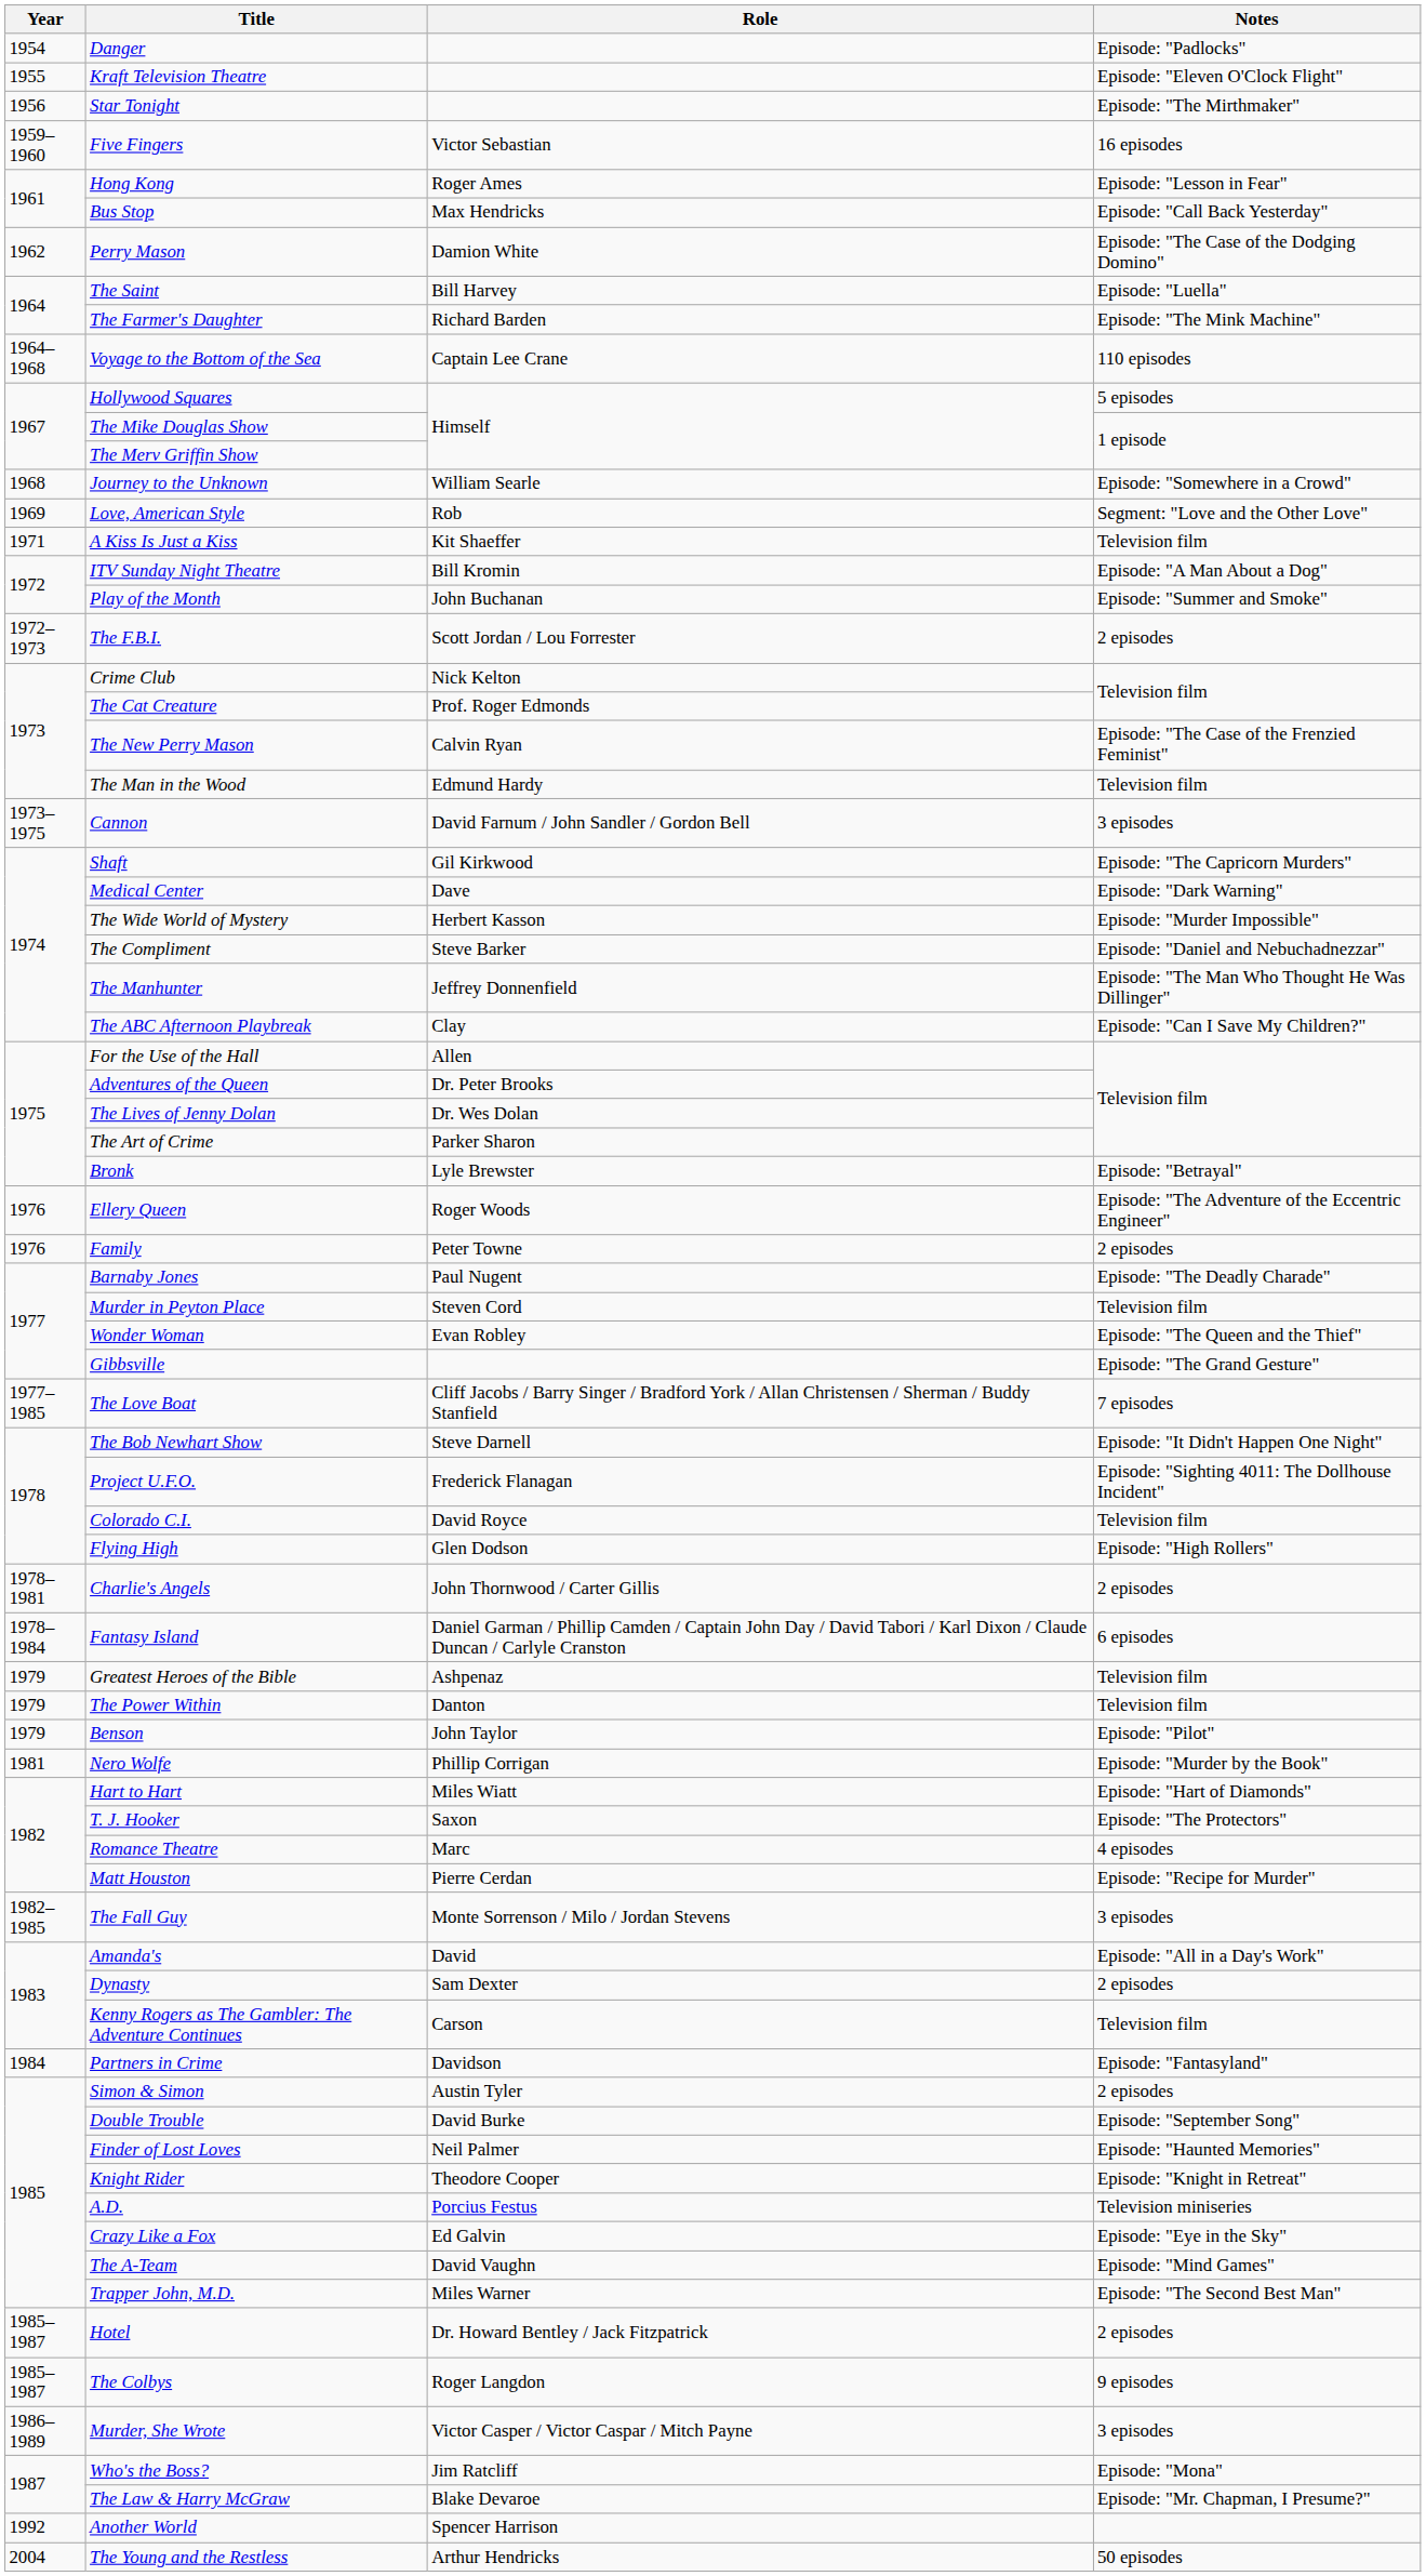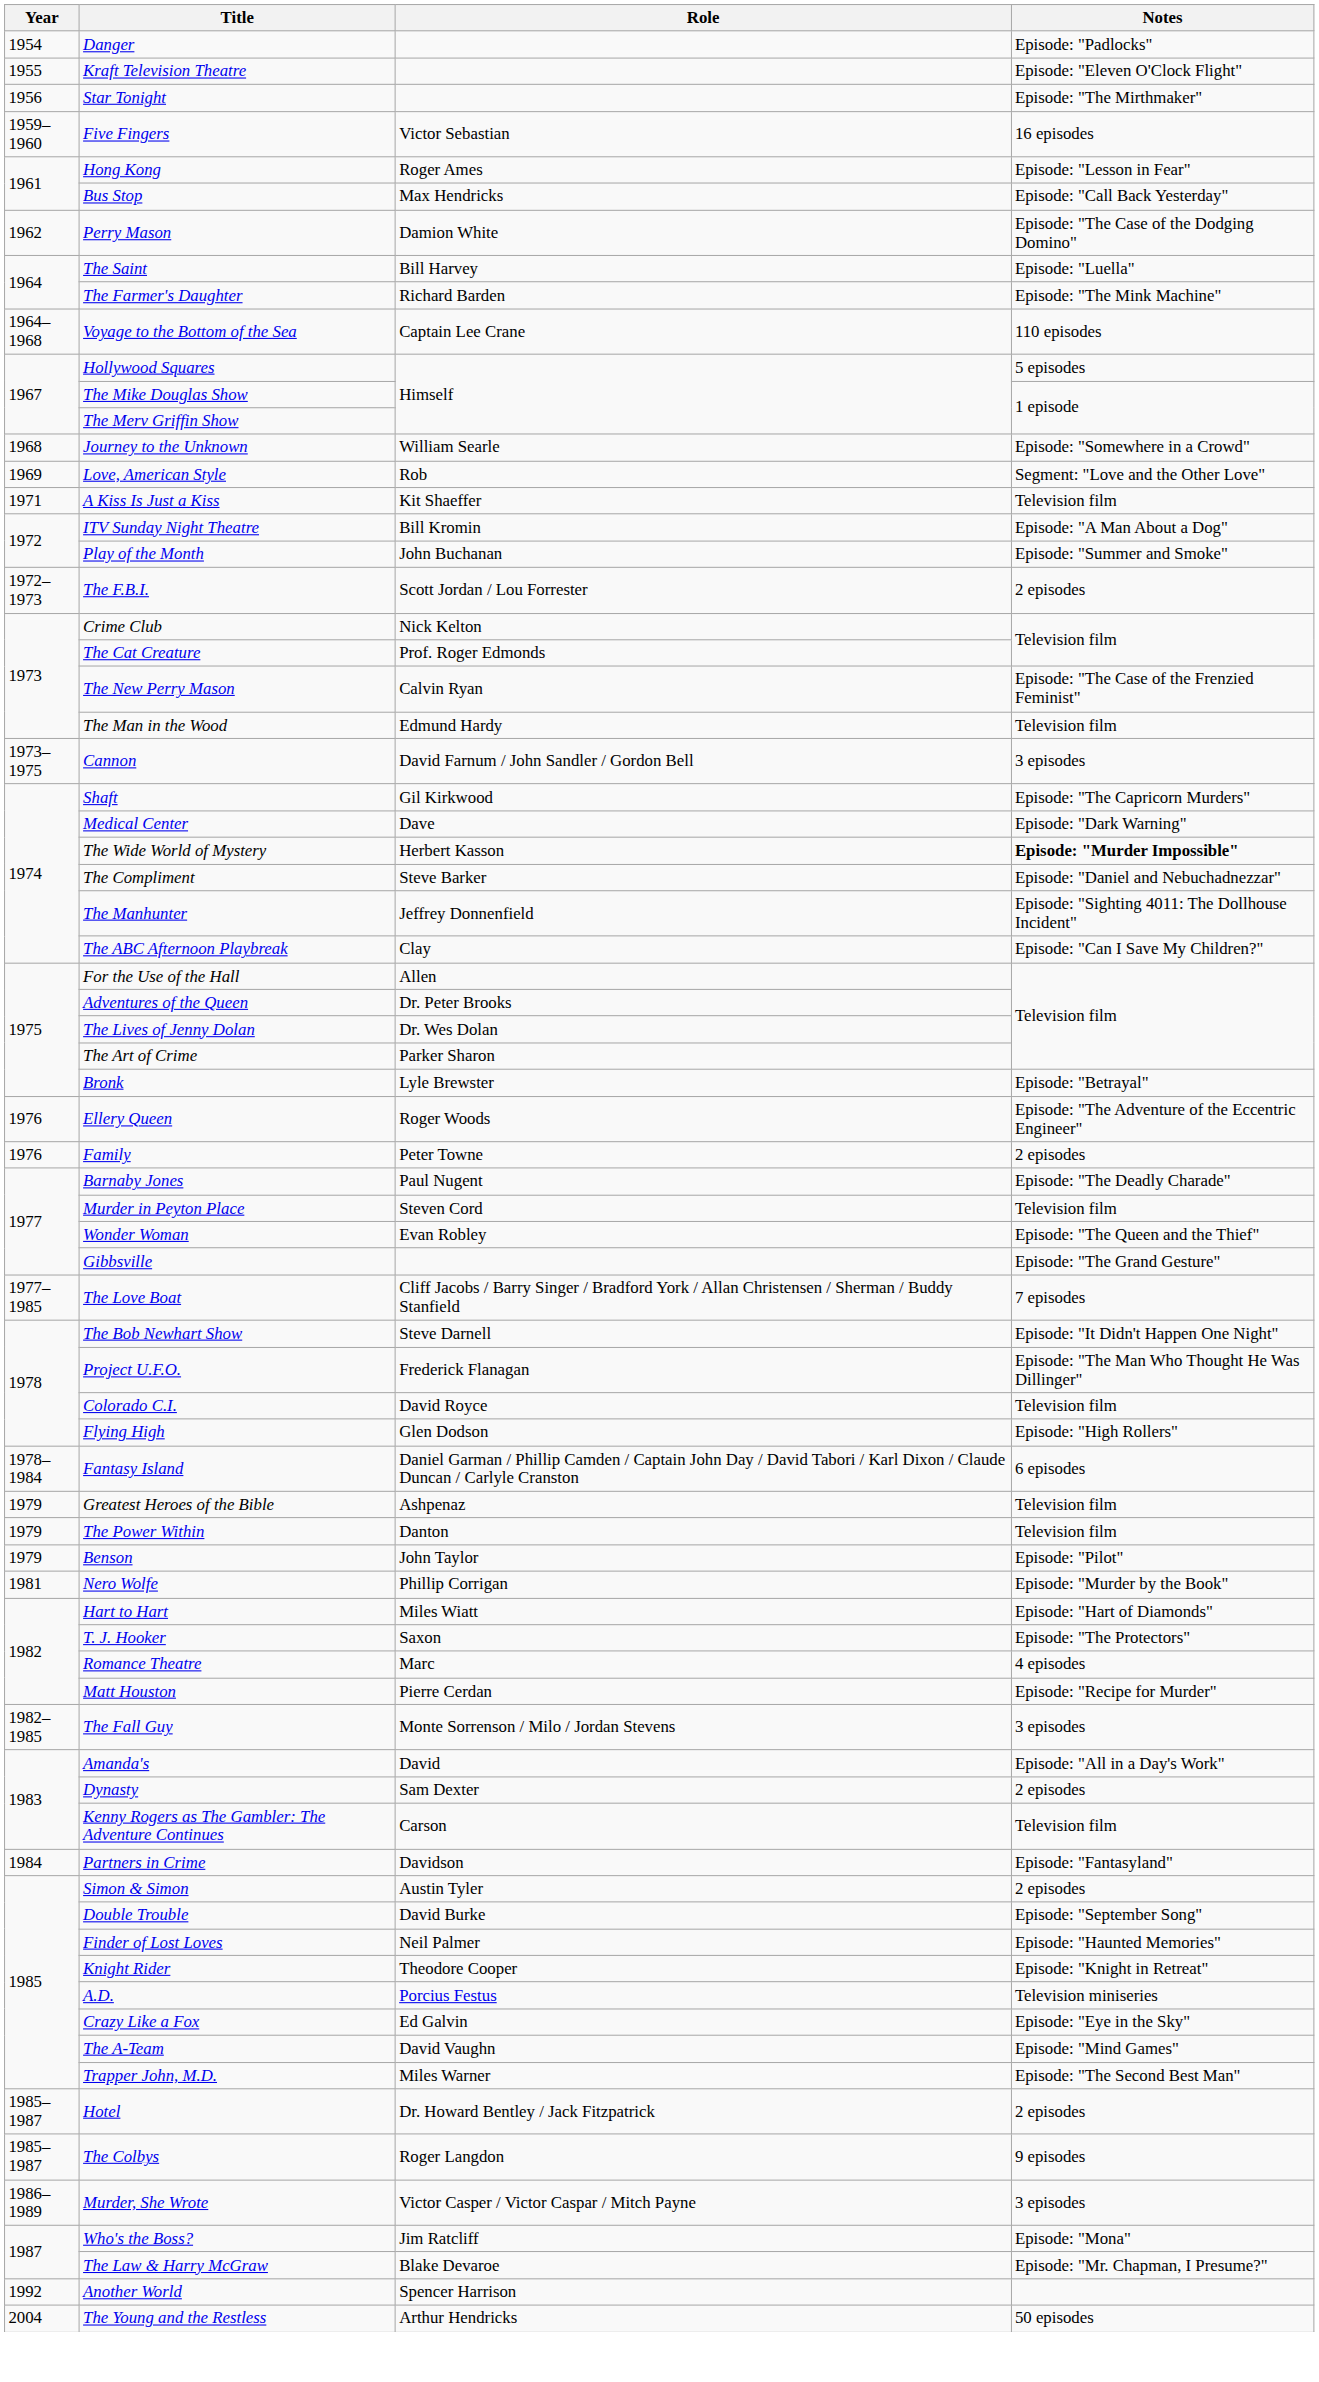The Wide World of Mystery | Notes: normal -> bold
The Manhunter | Notes: Episode: "The Man Who Thought He Was Dillinger" -> Episode: "Sighting 4011: The Dollhouse Incident"
Project U.F.O. | Notes: Episode: "Sighting 4011: The Dollhouse Incident" -> Episode: "The Man Who Thought He Was Dillinger"
- row: 1978–1981 | Charlie's Angels | John Thornwood / Carter Gillis | 2 episodes
